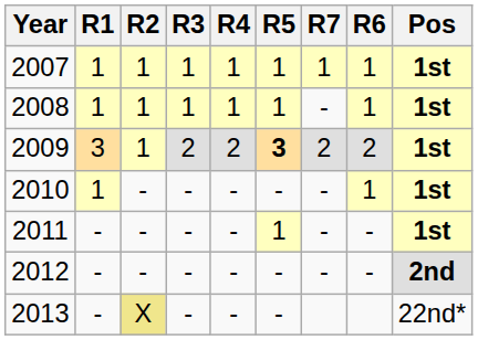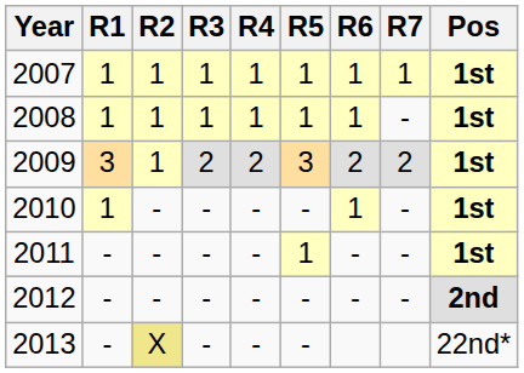columns swapped: R6 <-> R7
2009 | R5: bold -> normal
